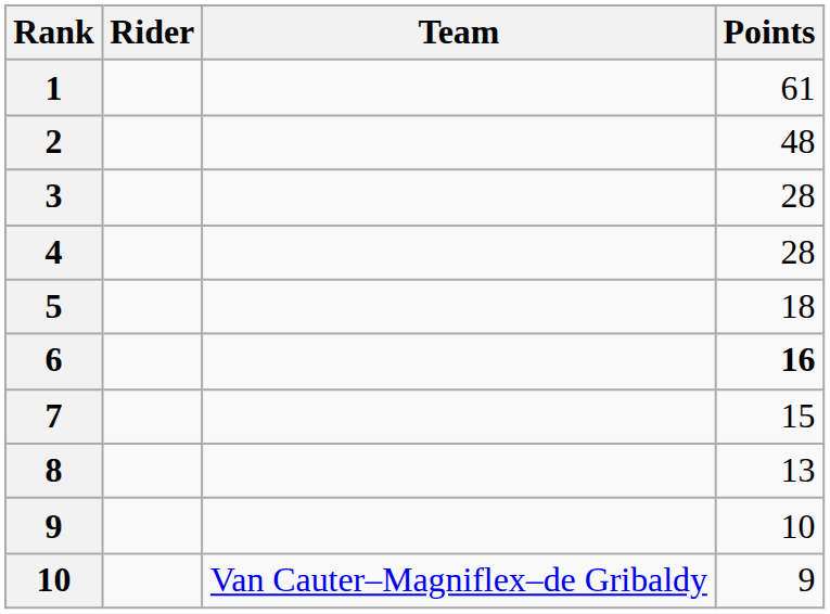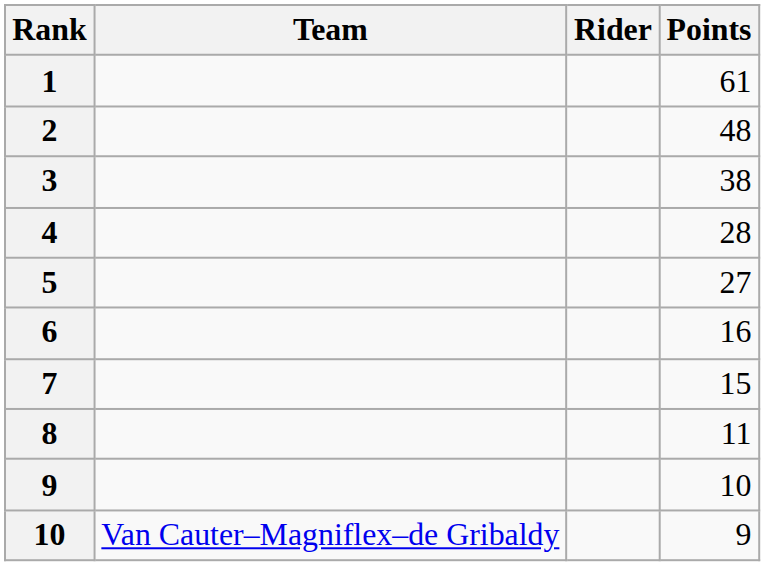columns swapped: Rider <-> Team
3 | Points: 28 -> 38
5 | Points: 18 -> 27
6 | Points: bold -> normal
8 | Points: 13 -> 11
